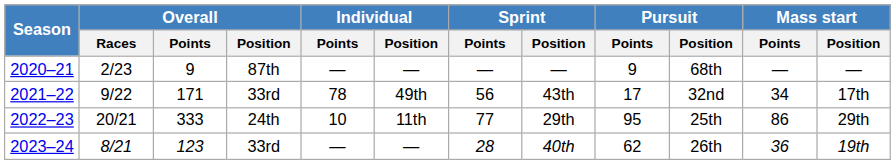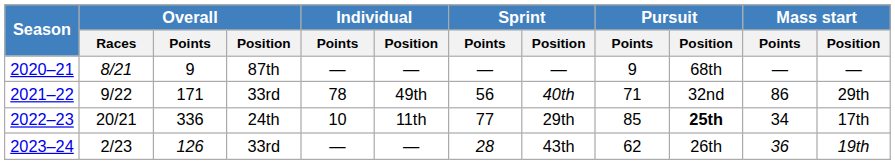2020–21 | Overall / Races: 2/23 -> 8/21
2021–22 | Sprint / Position: 43th -> 40th
2021–22 | Pursuit / Points: 17 -> 71
2021–22 | Mass start / Points: 34 -> 86
2021–22 | Mass start / Position: 17th -> 29th
2022–23 | Overall / Points: 333 -> 336
2022–23 | Pursuit / Points: 95 -> 85
2022–23 | Pursuit / Position: normal -> bold
2022–23 | Mass start / Points: 86 -> 34
2022–23 | Mass start / Position: 29th -> 17th
2023–24 | Overall / Races: 8/21 -> 2/23
2023–24 | Overall / Points: 123 -> 126
2023–24 | Sprint / Position: 40th -> 43th
